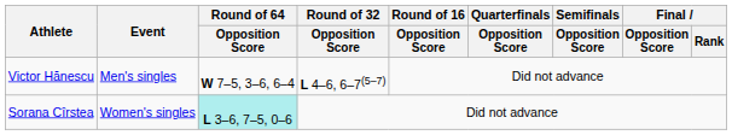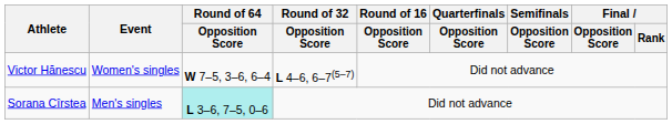Victor Hănescu | Event: Men's singles -> Women's singles
Sorana Cîrstea | Event: Women's singles -> Men's singles
